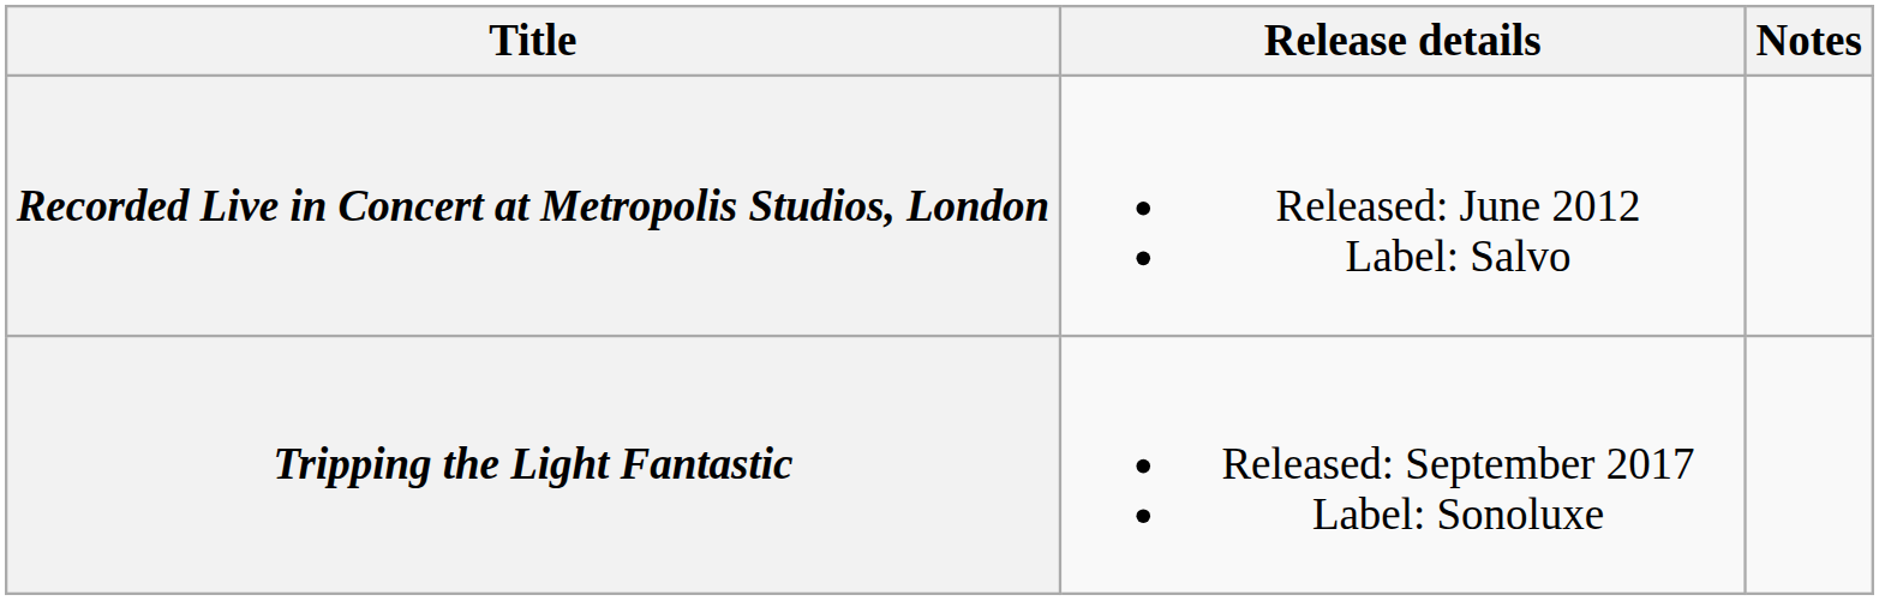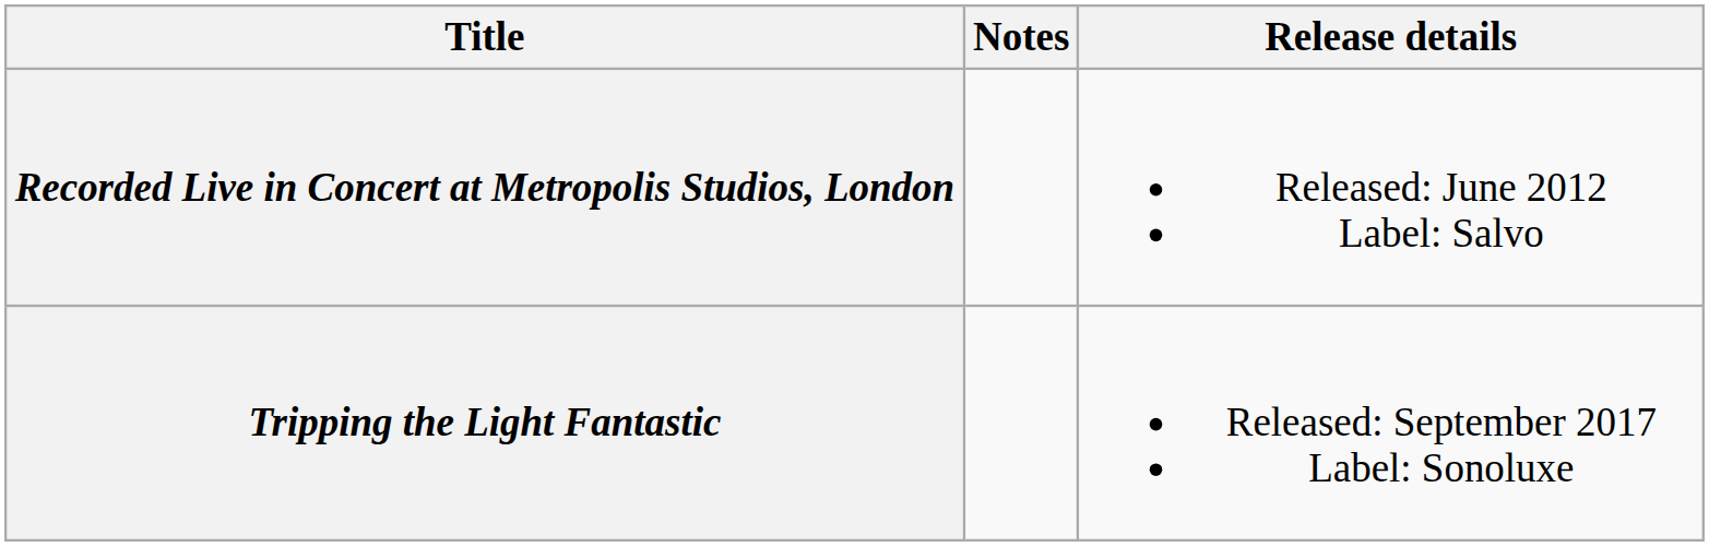columns swapped: Release details <-> Notes
